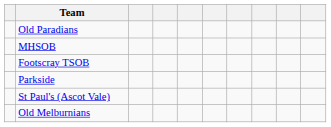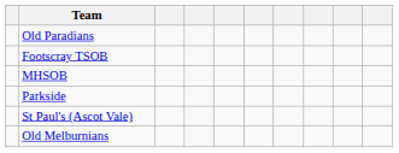rows swapped: Footscray TSOB <-> MHSOB
